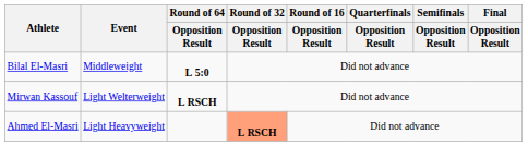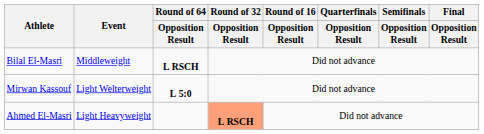Bilal El-Masri | Round of 64 / Opposition Result: L 5:0 -> L RSCH
Mirwan Kassouf | Round of 64 / Opposition Result: L RSCH -> L 5:0
